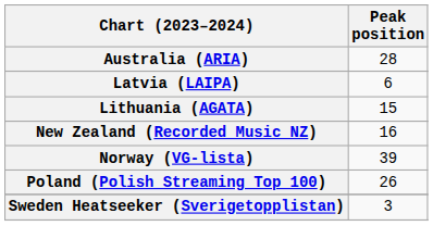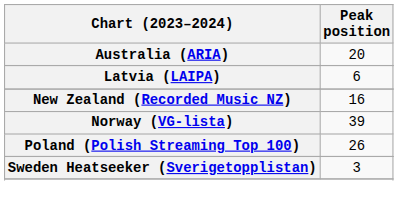Australia (ARIA) | Peak position: 28 -> 20
- row: Lithuania (AGATA) | 15
